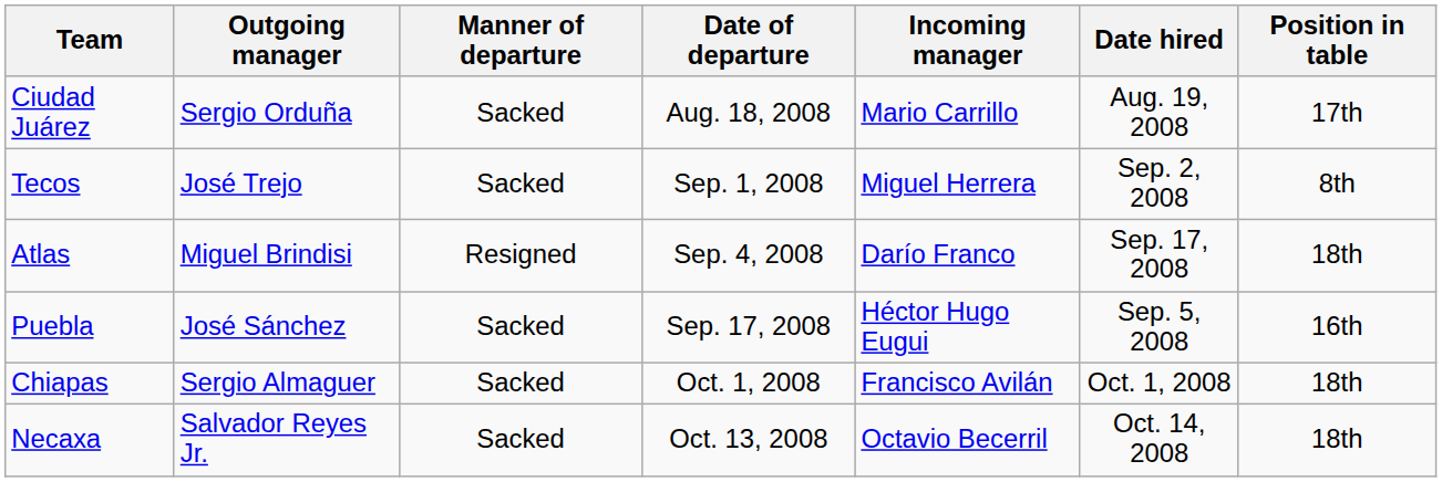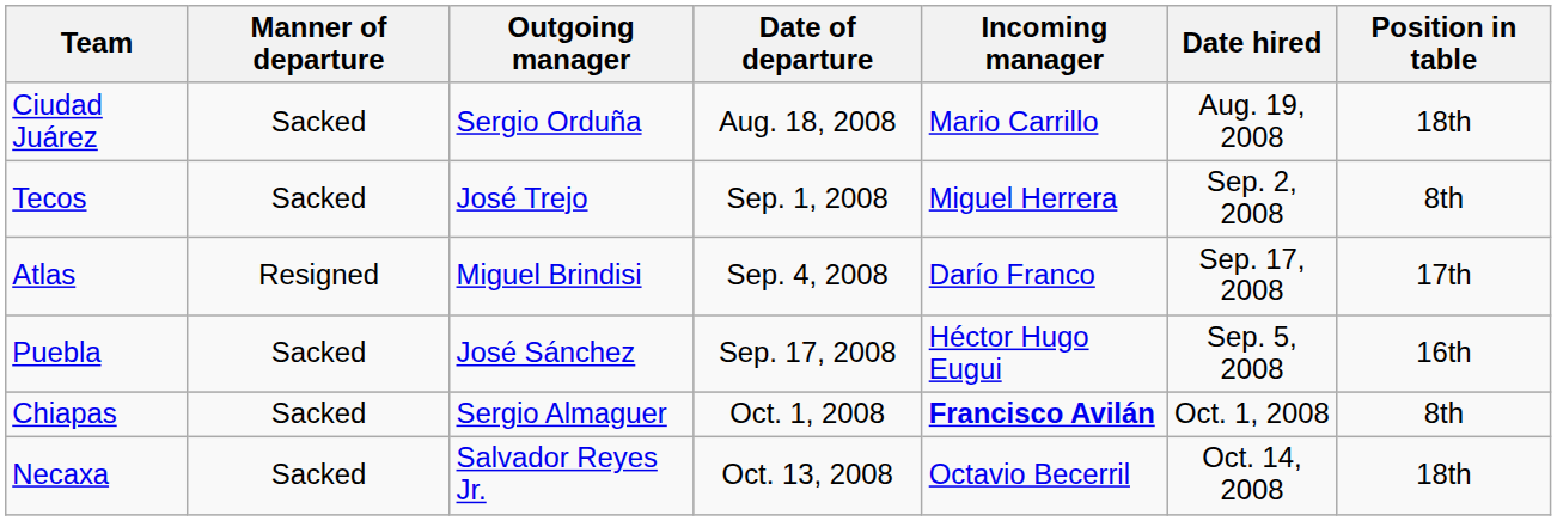columns swapped: Outgoing manager <-> Manner of departure
Ciudad Juárez | Position in table: 17th -> 18th
Atlas | Position in table: 18th -> 17th
Chiapas | Incoming manager: normal -> bold
Chiapas | Position in table: 18th -> 8th
